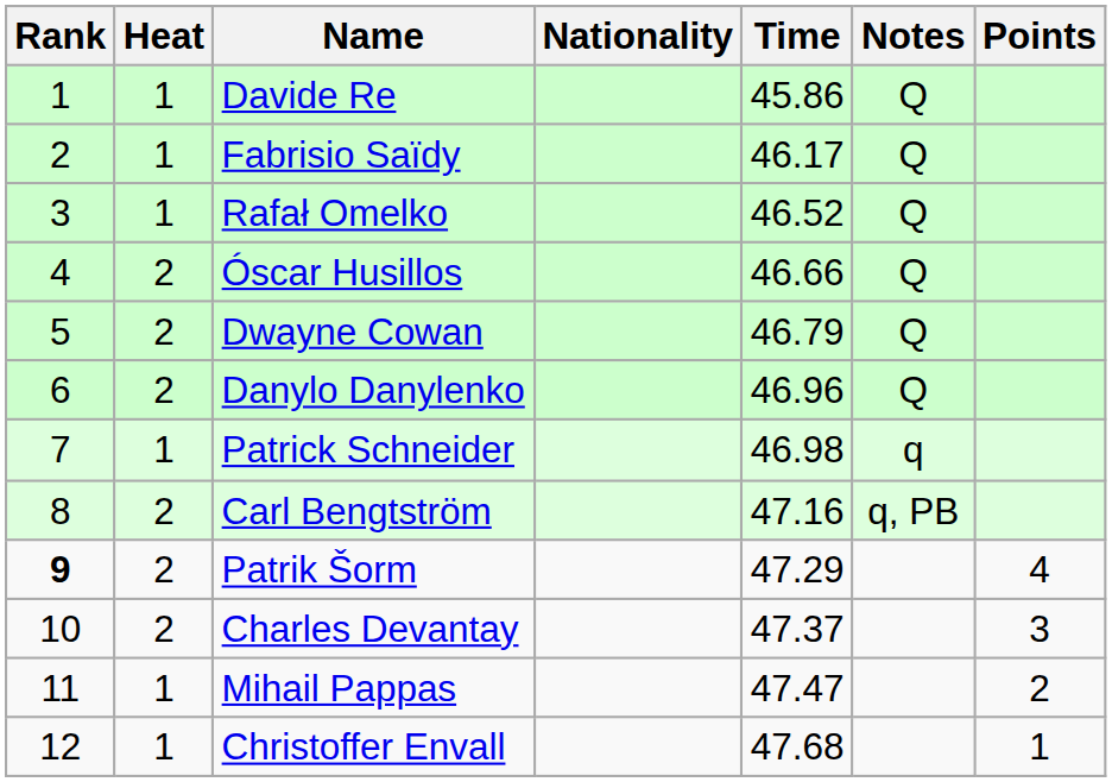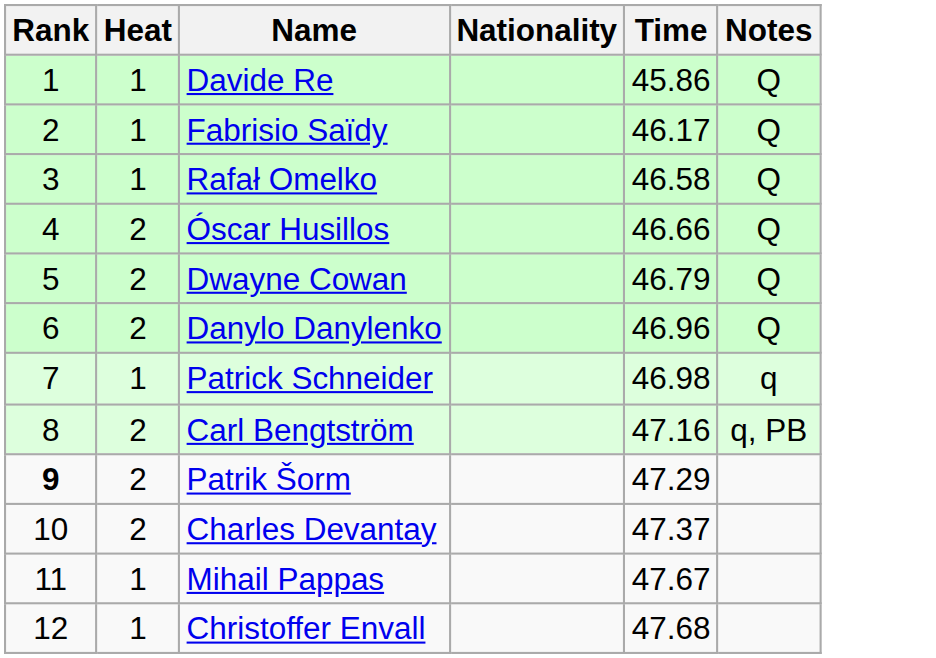- column: Points | 4 | 3 | 2 | 1
Rafał Omelko | Time: 46.52 -> 46.58
Mihail Pappas | Time: 47.47 -> 47.67
